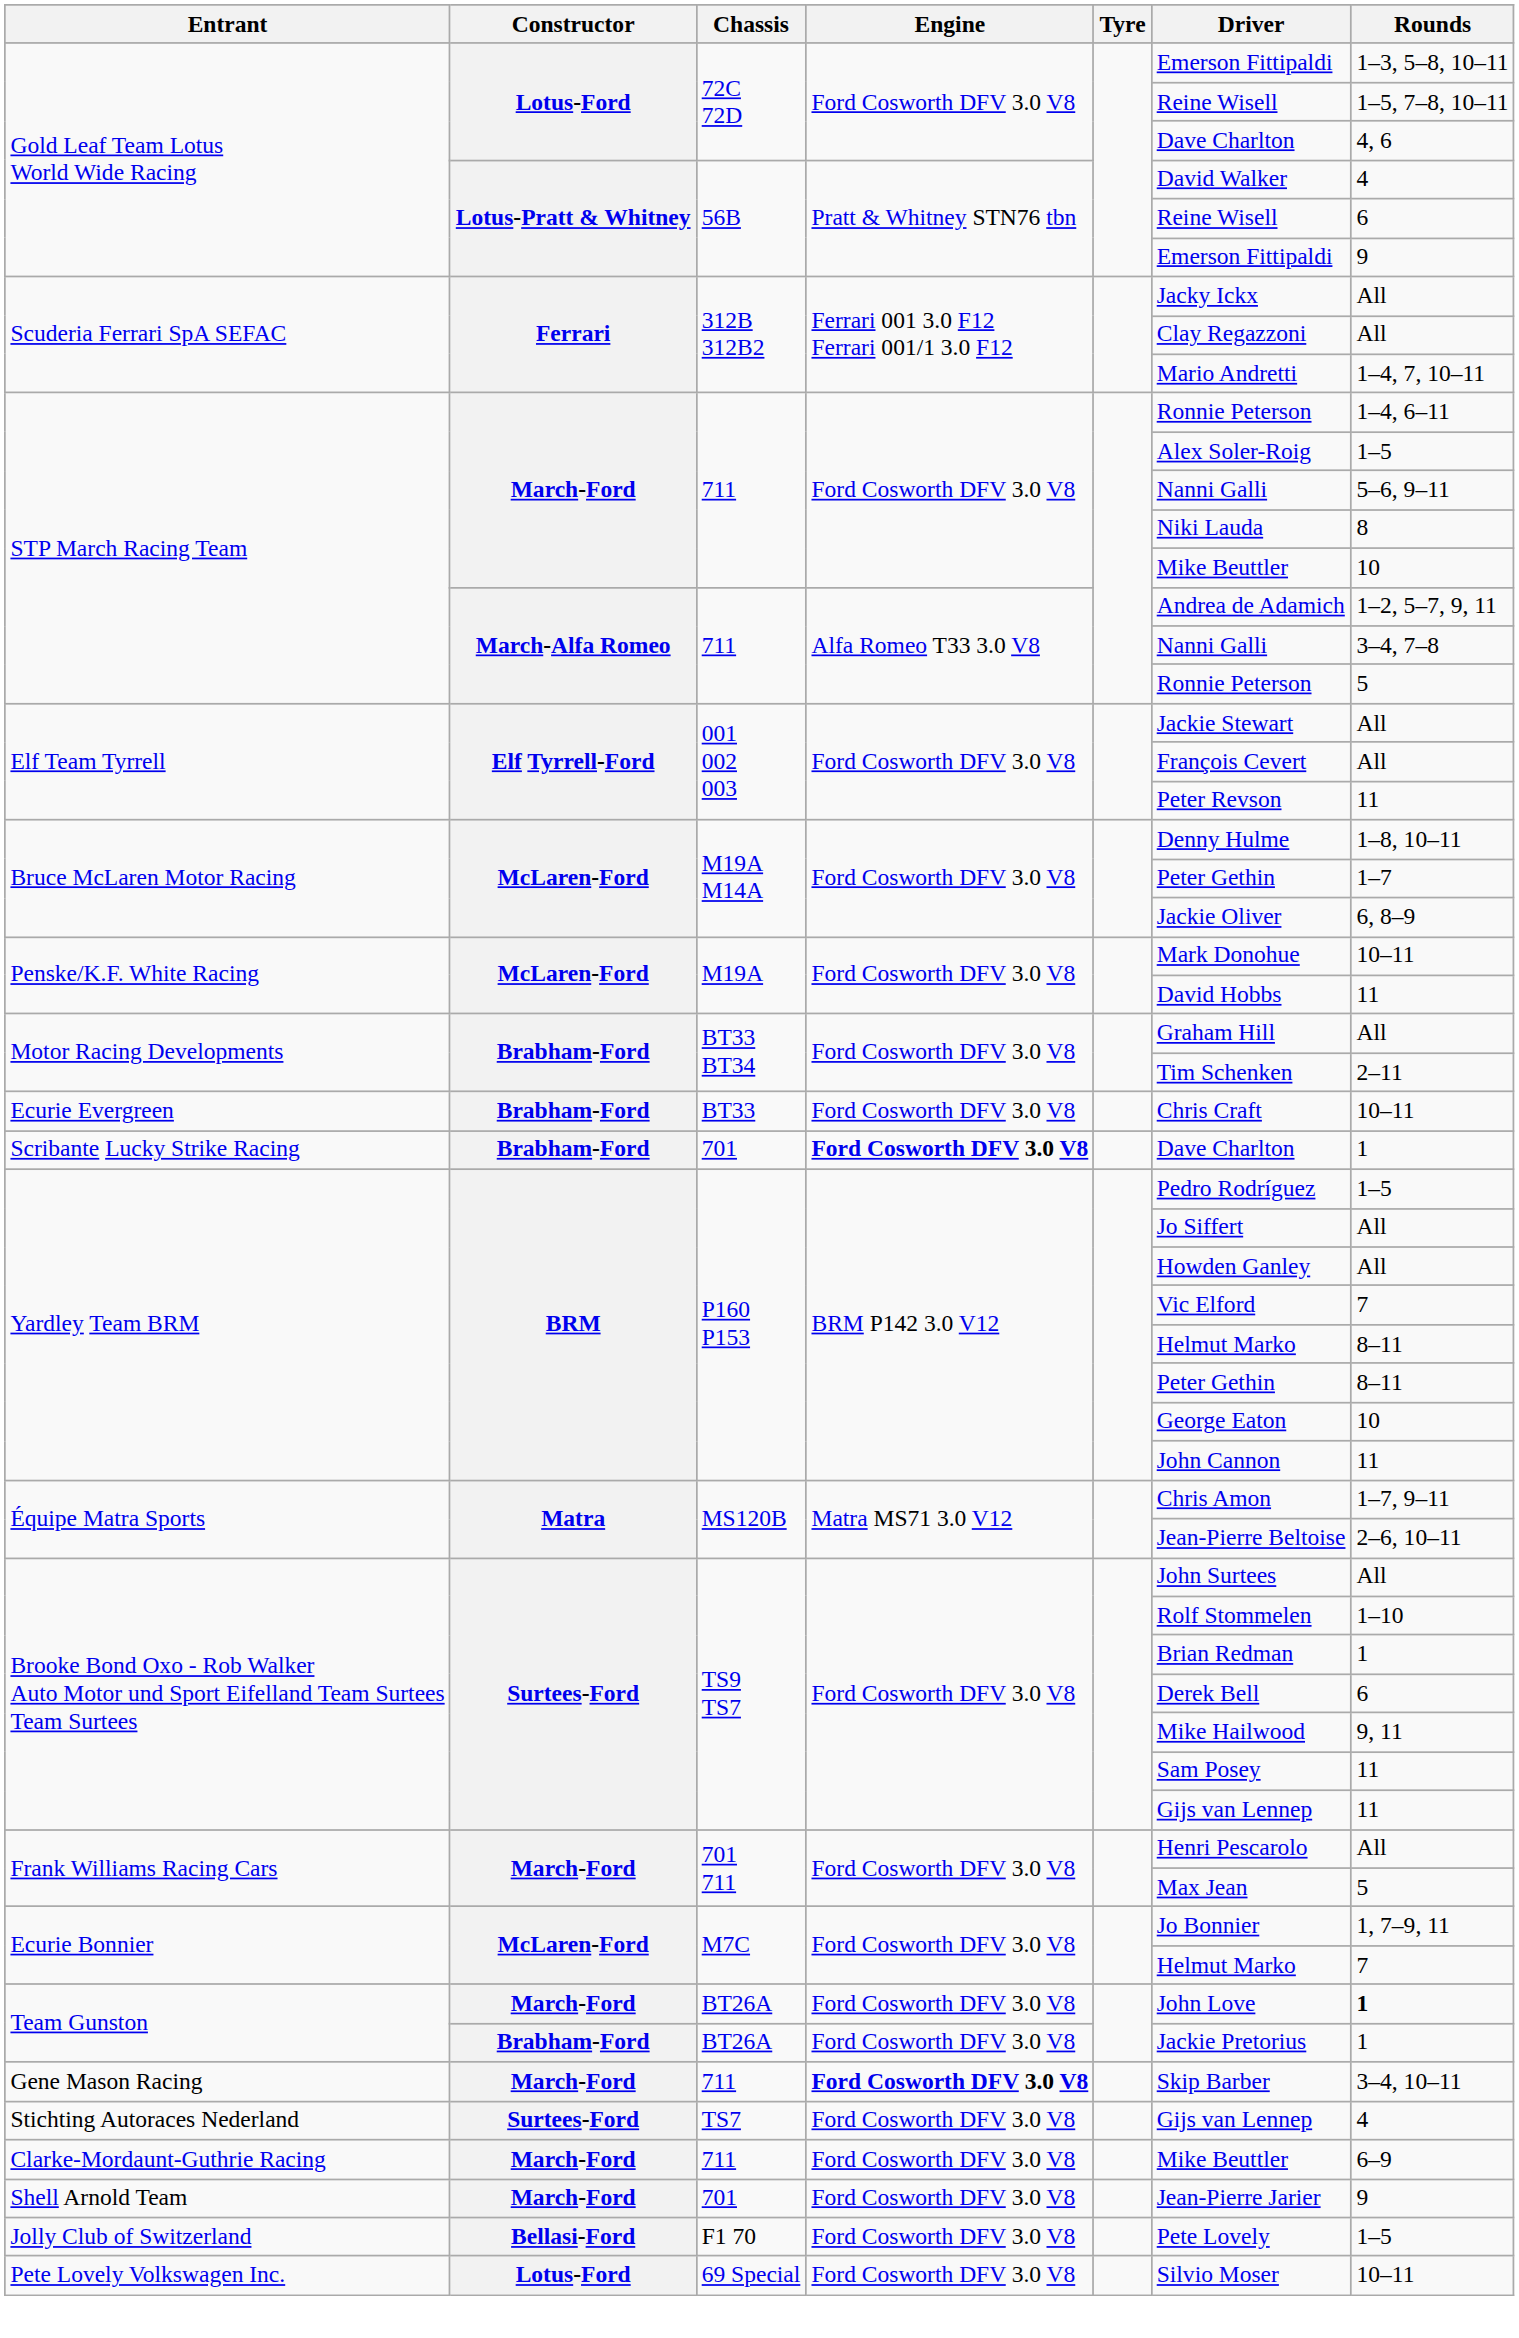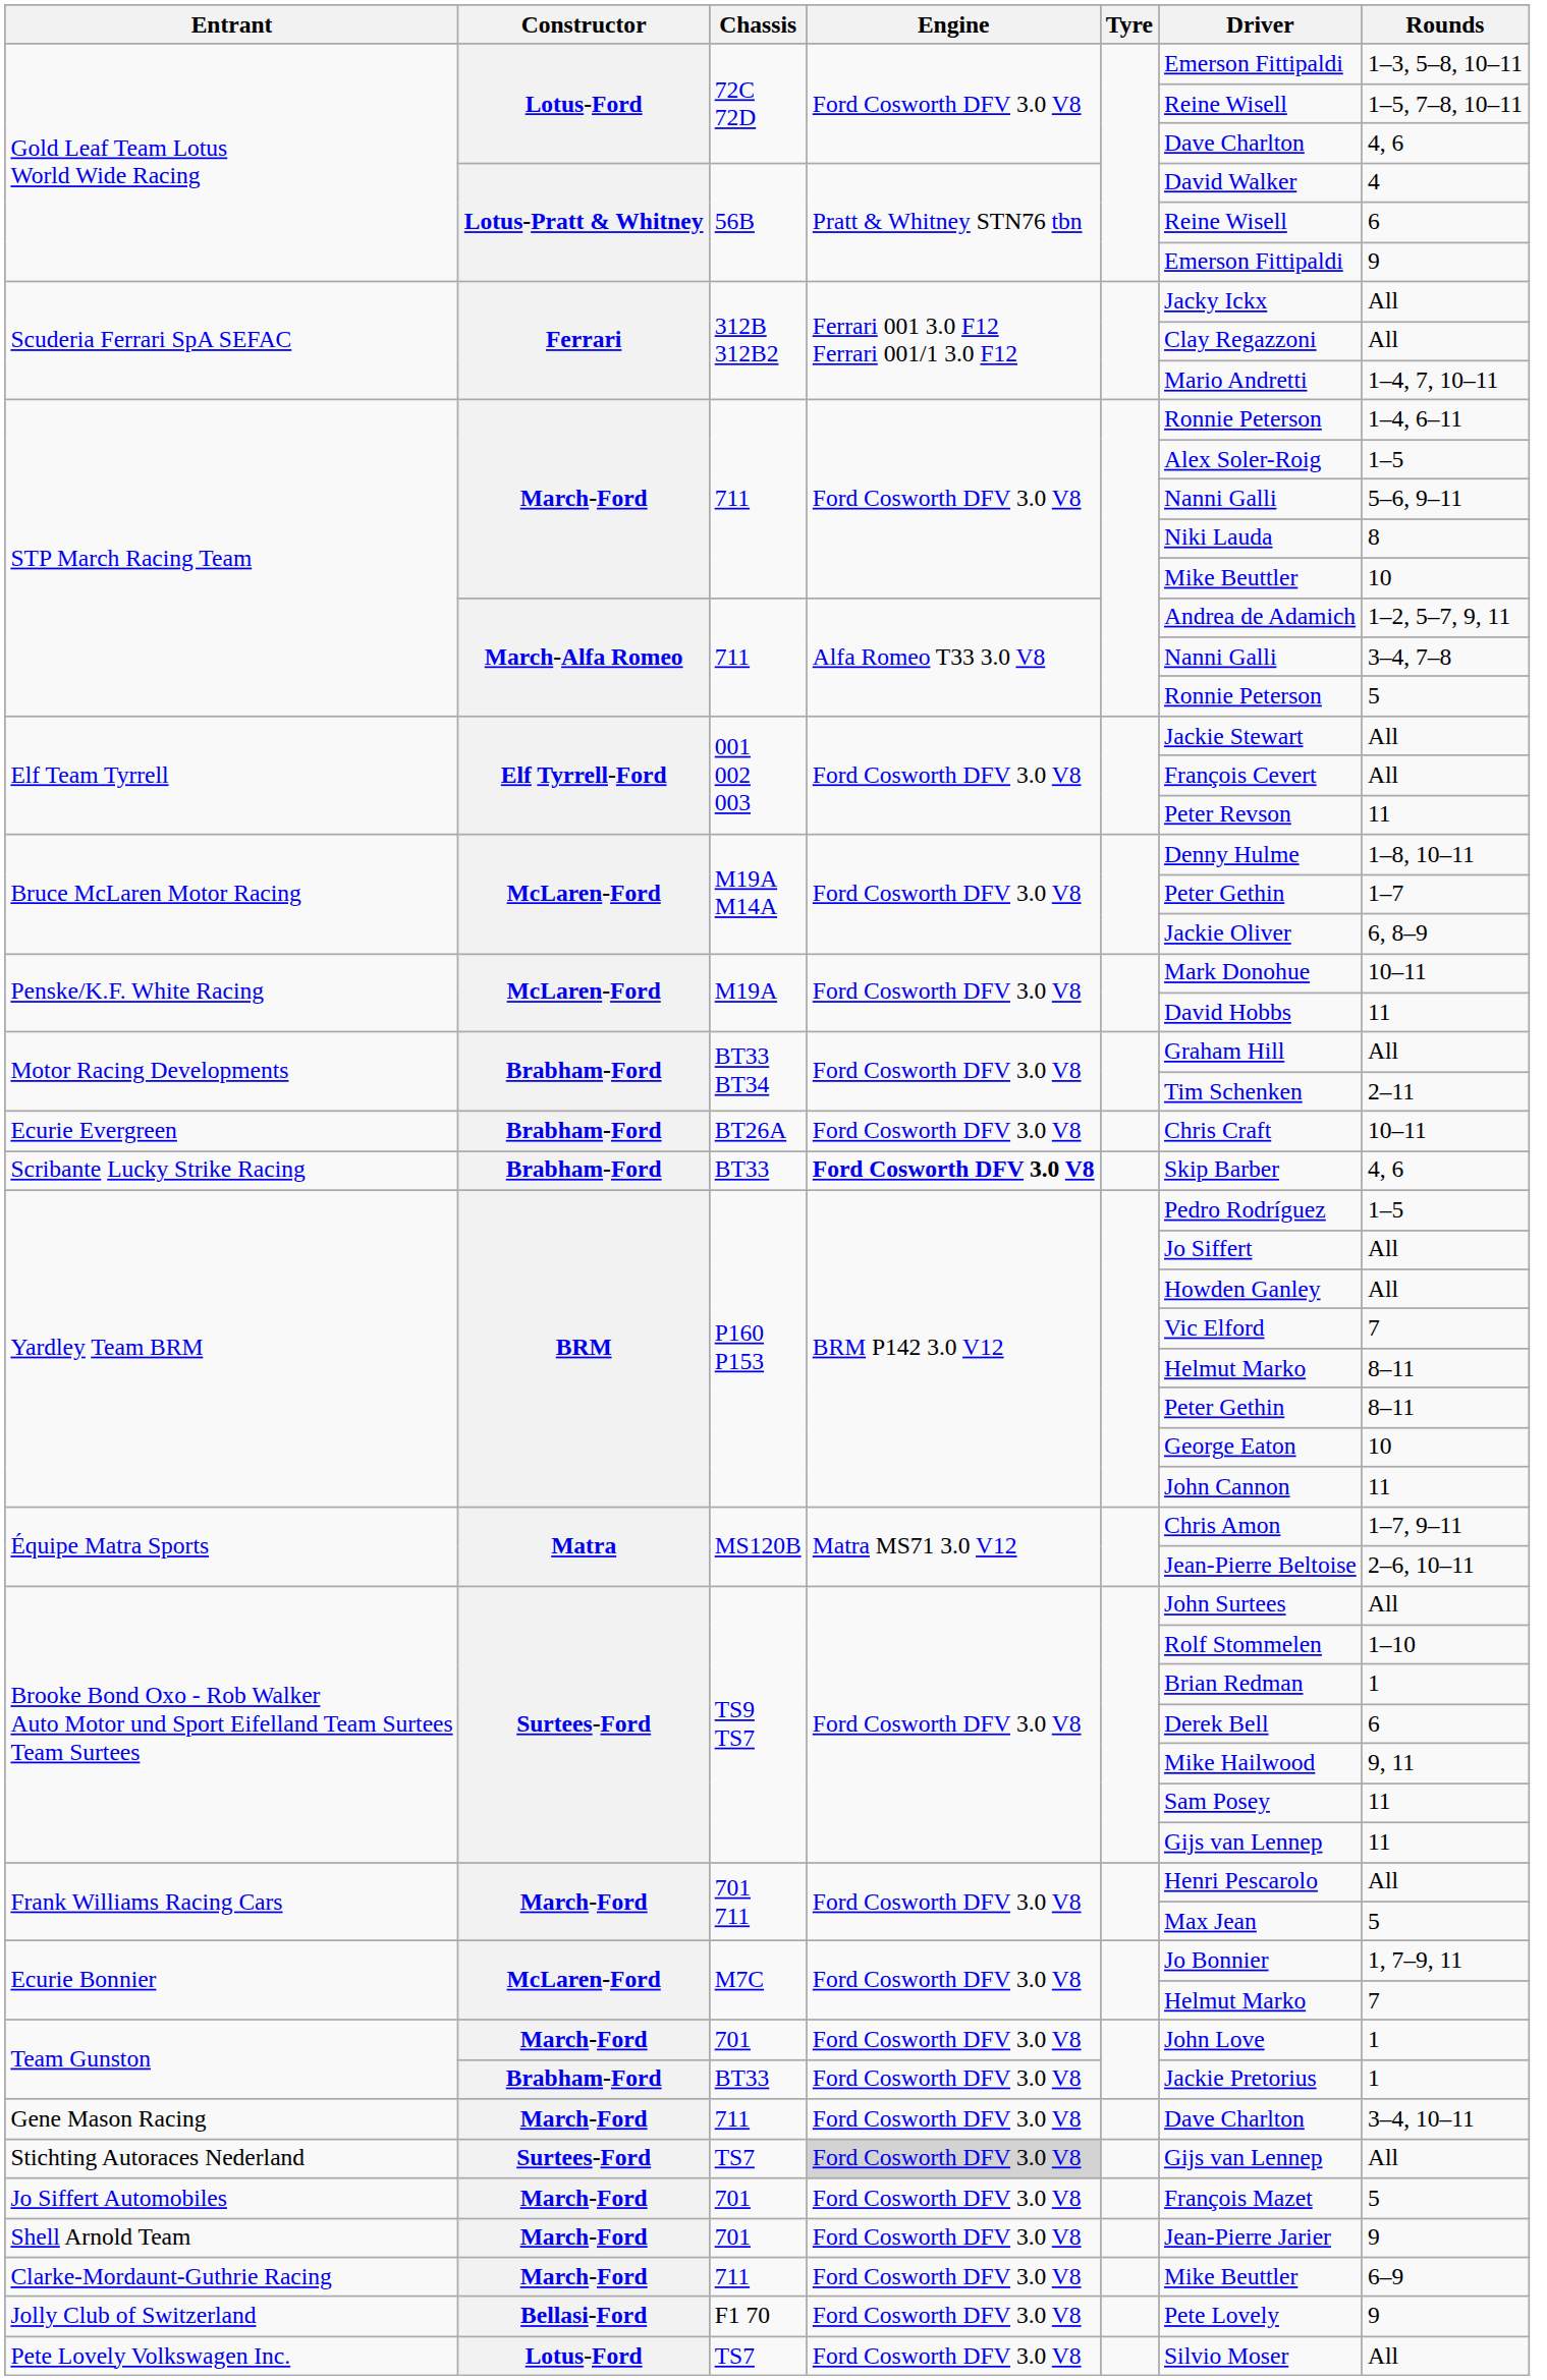Ecurie Evergreen | Chassis: BT33 -> BT26A
Scribante Lucky Strike Racing | Chassis: 701 -> BT33
Scribante Lucky Strike Racing | Driver: Dave Charlton -> Skip Barber
Scribante Lucky Strike Racing | Rounds: 1 -> 4, 6
Team Gunston / March-Ford | Chassis: BT26A -> 701
Team Gunston / March-Ford | Rounds: bold -> normal
Team Gunston / Brabham-Ford | Chassis: BT26A -> BT33
Gene Mason Racing | Engine: bold -> normal
Gene Mason Racing | Driver: Skip Barber -> Dave Charlton
Stichting Autoraces Nederland | Engine: no background -> lightgrey background
Stichting Autoraces Nederland | Rounds: 4 -> All
+ row: Jo Siffert Automobiles | March-Ford | 701 | Ford Cosworth DFV 3.0 V8 | François Mazet | 5
rows swapped: Clarke-Mordaunt-Guthrie Racing <-> Shell Arnold Team
Jolly Club of Switzerland | Rounds: 1–5 -> 9
Pete Lovely Volkswagen Inc. | Chassis: 69 Special -> TS7
Pete Lovely Volkswagen Inc. | Rounds: 10–11 -> All
